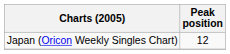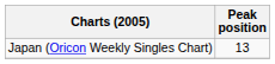Japan (Oricon Weekly Singles Chart) | Peak position: 12 -> 13
